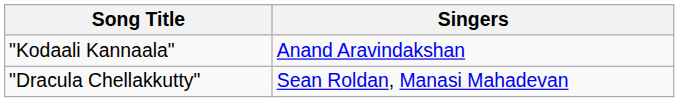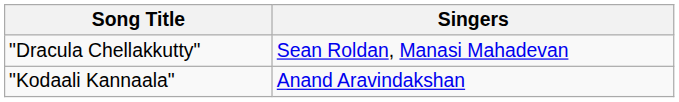rows swapped: "Kodaali Kannaala" <-> "Dracula Chellakkutty"
